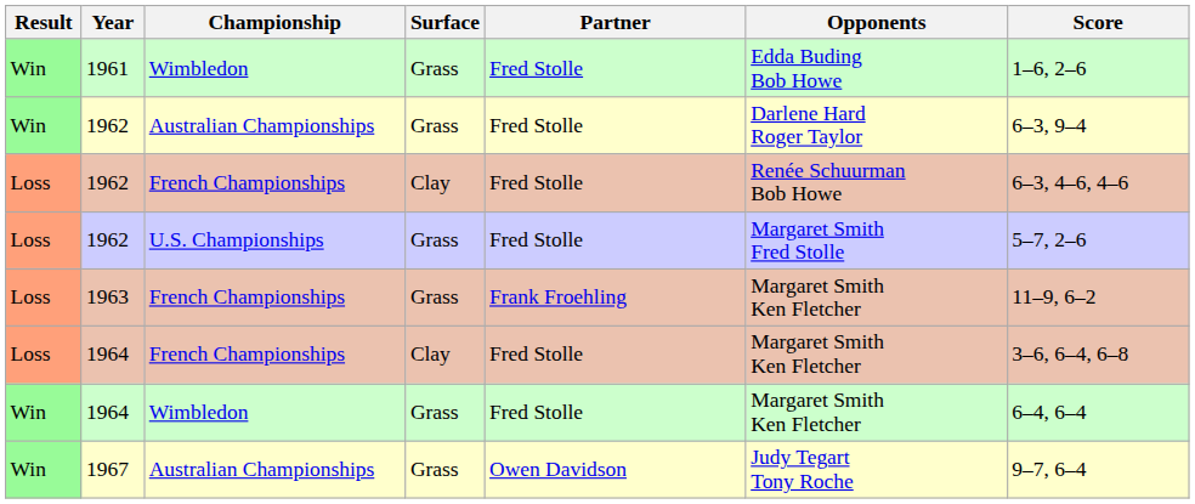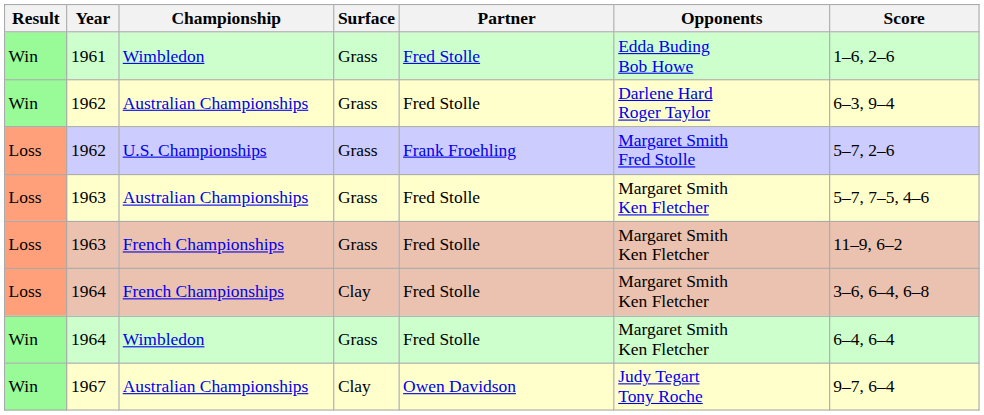- row: Loss | 1962 | French Championships | Clay | Fred Stolle | Renée Schuurman Bob Howe | 6–3, 4–6, 4–6
1962 / U.S. Championships | Partner: Fred Stolle -> Frank Froehling
+ row: Loss | 1963 | Australian Championships | Grass | Fred Stolle | Margaret Smith Ken Fletcher | 5–7, 7–5, 4–6
1963 / French Championships | Partner: Frank Froehling -> Fred Stolle
1967 | Surface: Grass -> Clay
